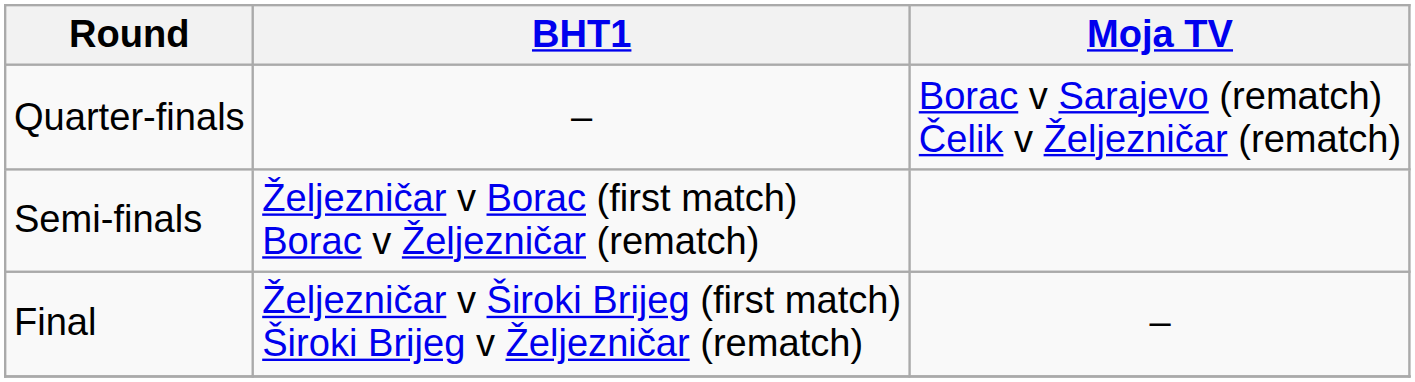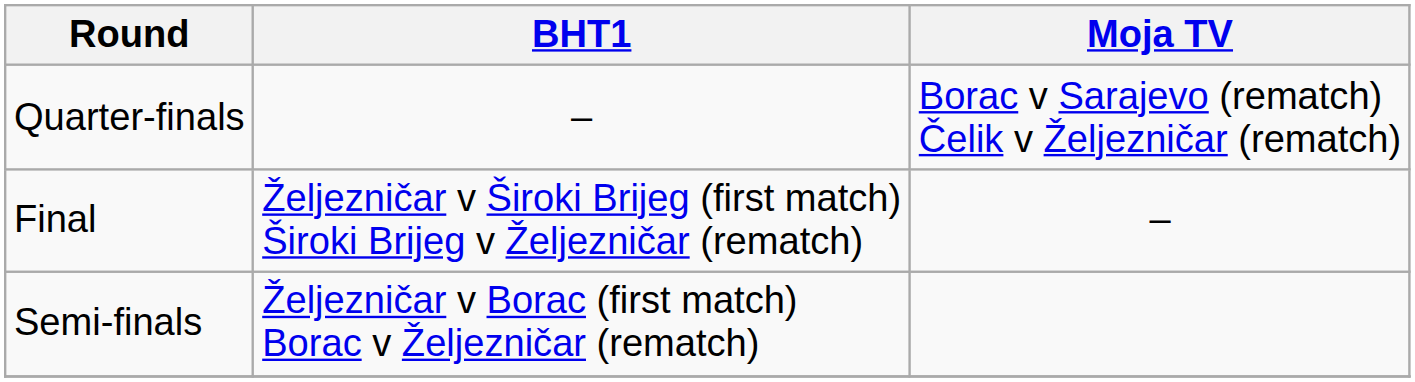rows swapped: Semi-finals <-> Final
